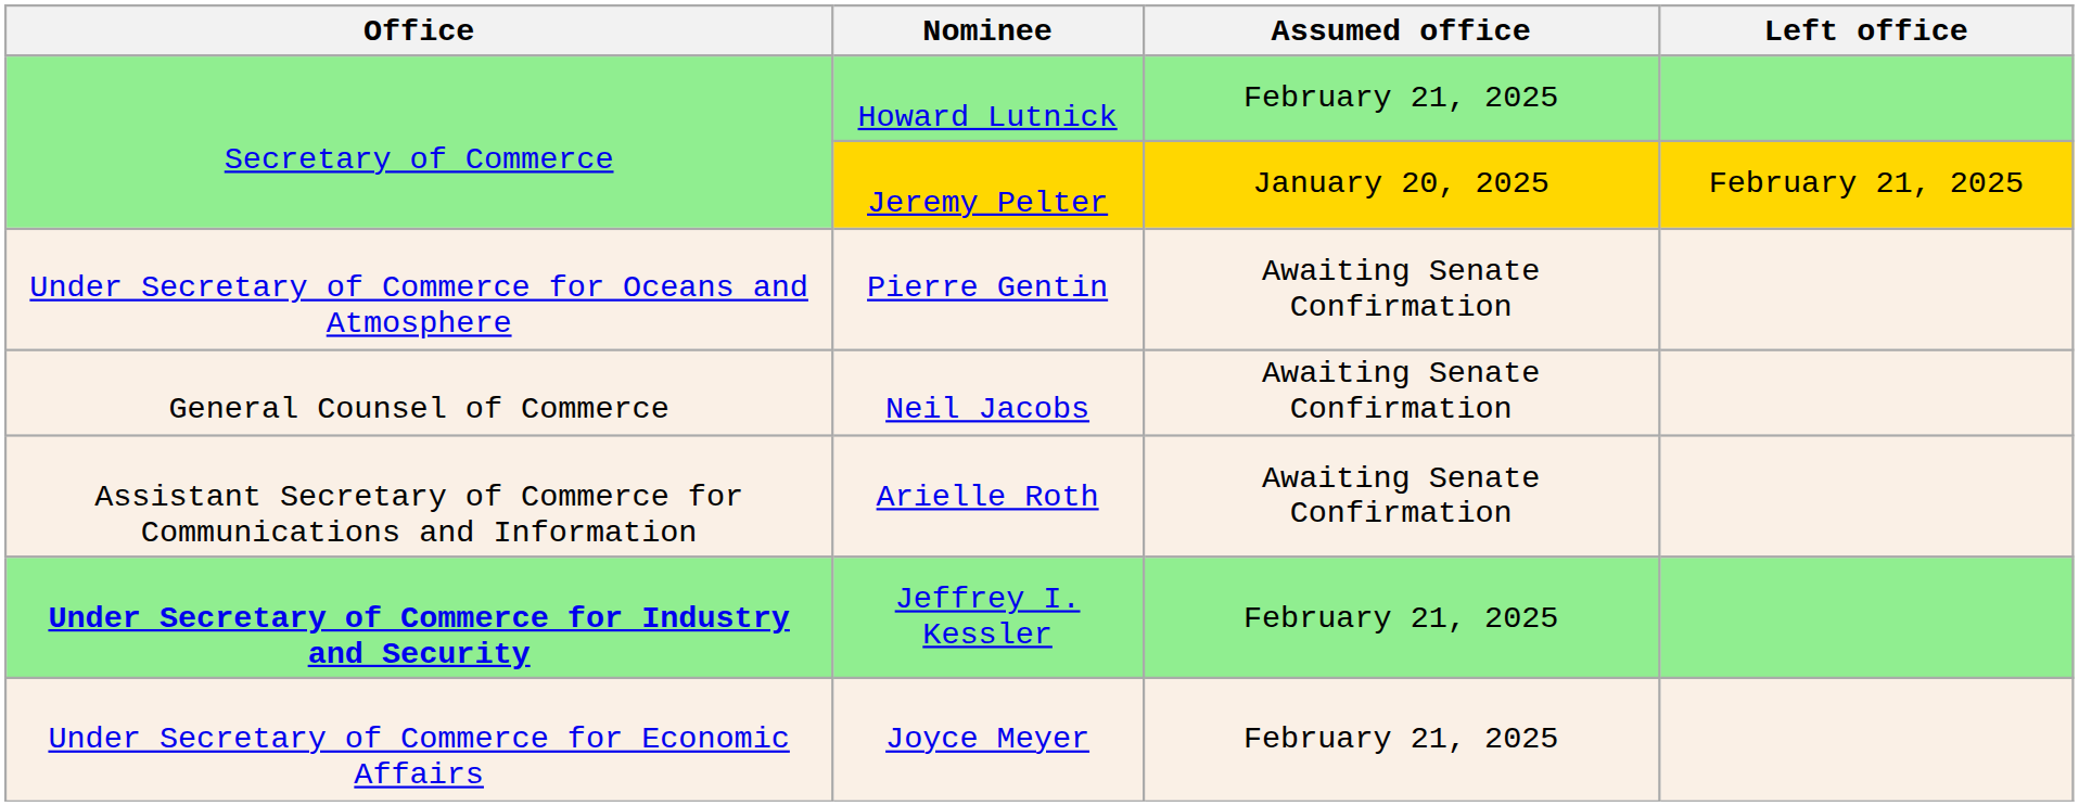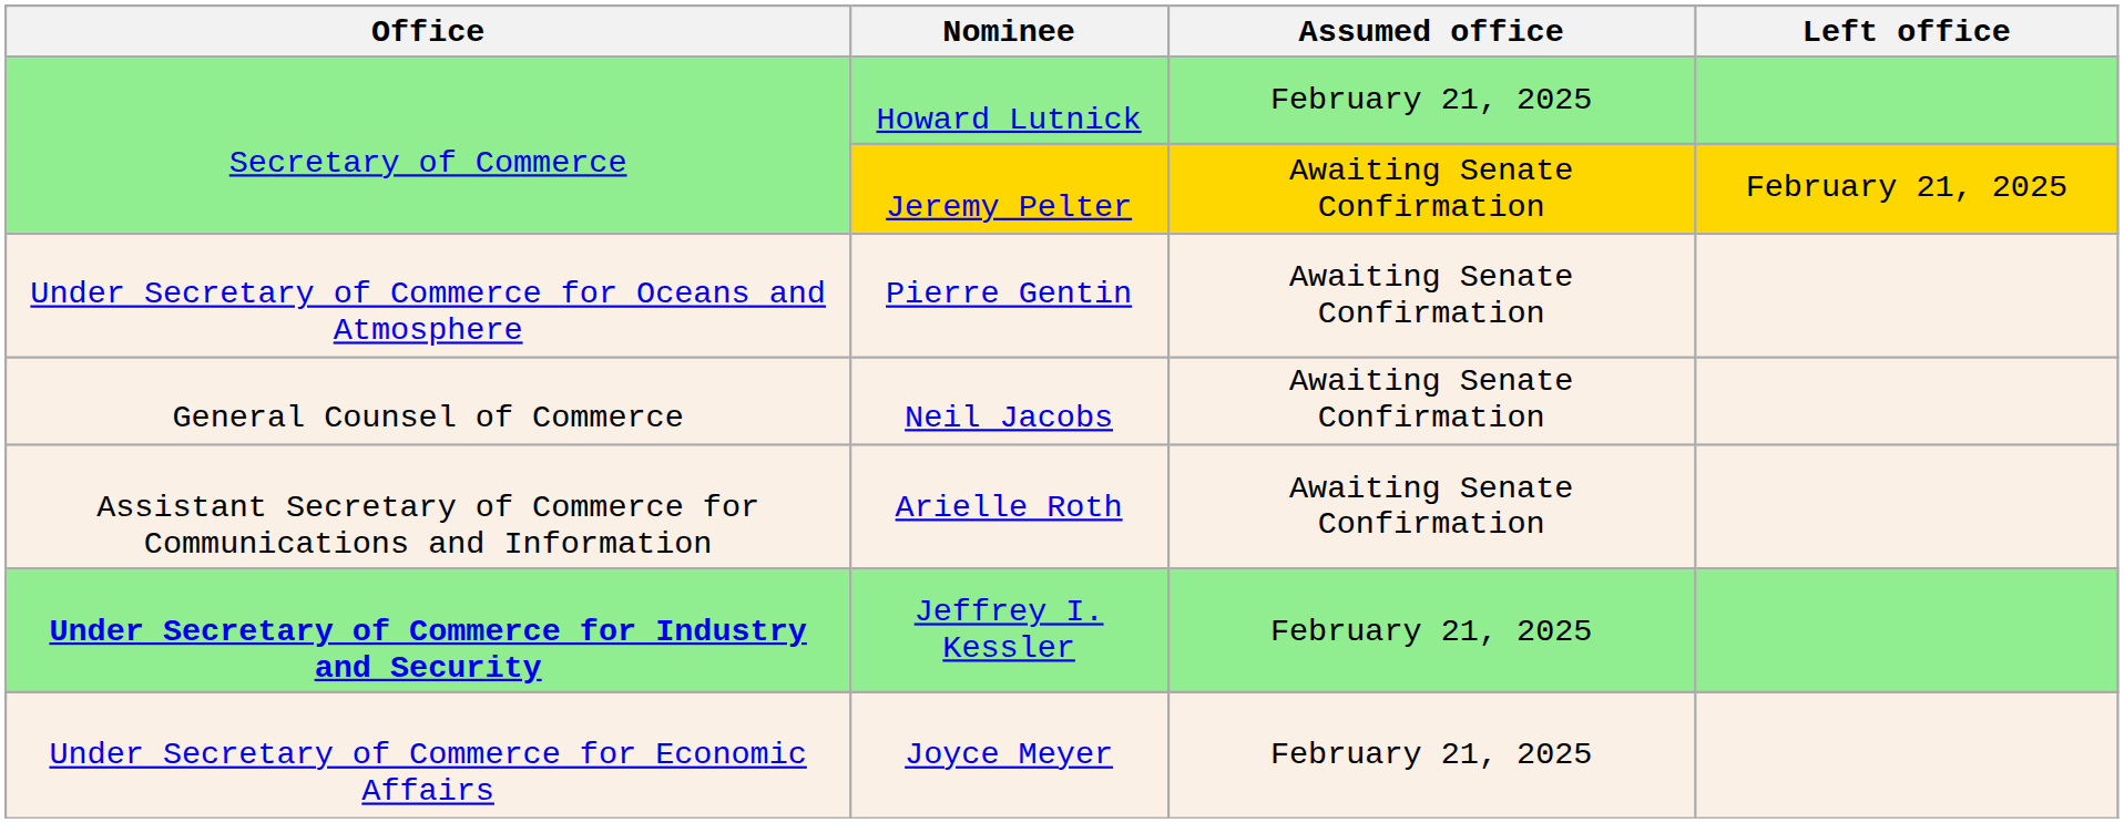Jeremy Pelter | Assumed office: January 20, 2025 -> Awaiting Senate Confirmation
